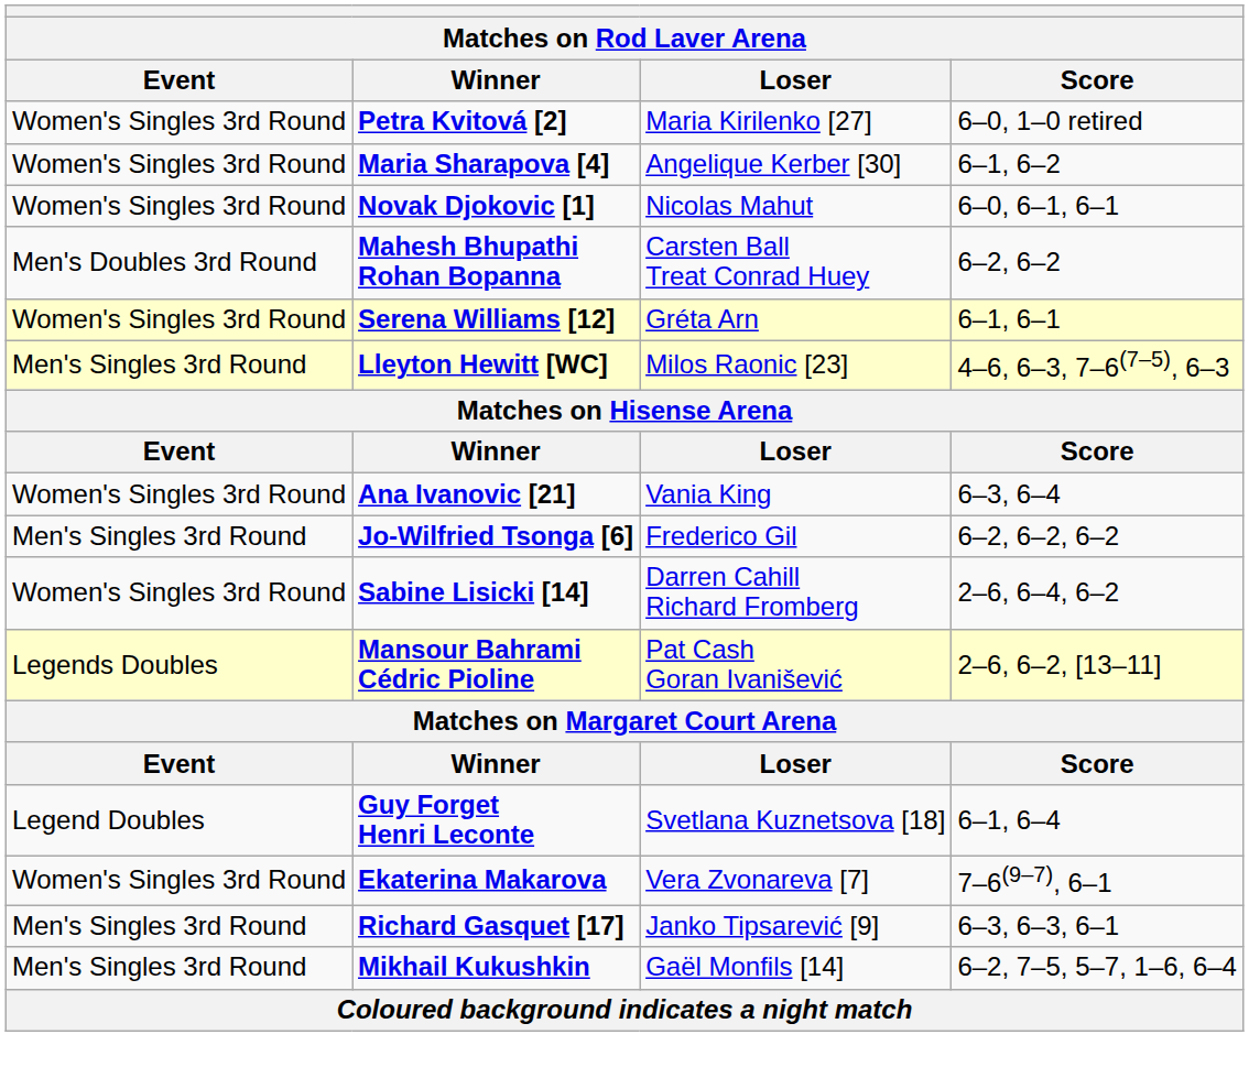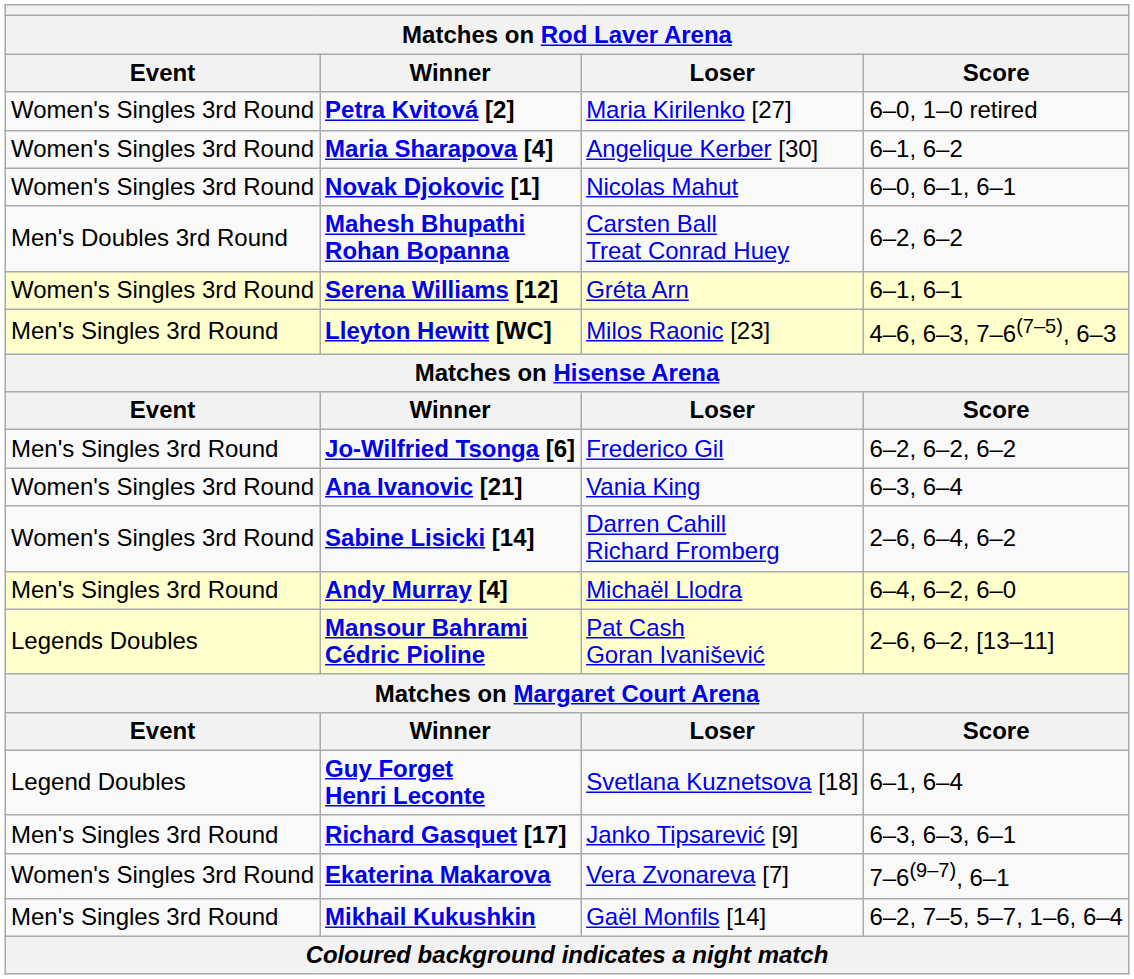rows swapped: Jo-Wilfried Tsonga [6] <-> Ana Ivanovic [21]
+ row: Men's Singles 3rd Round | Andy Murray [4] | Michaël Llodra | 6–4, 6–2, 6–0
rows swapped: Ekaterina Makarova <-> Richard Gasquet [17]
